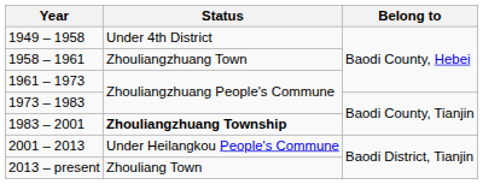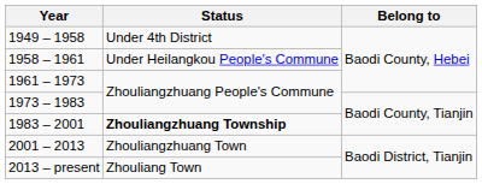1958 – 1961 | Status: Zhouliangzhuang Town -> Under Heilangkou People's Commune
2001 – 2013 | Status: Under Heilangkou People's Commune -> Zhouliangzhuang Town
